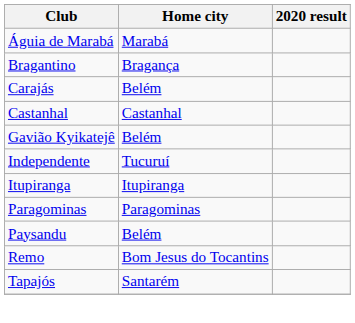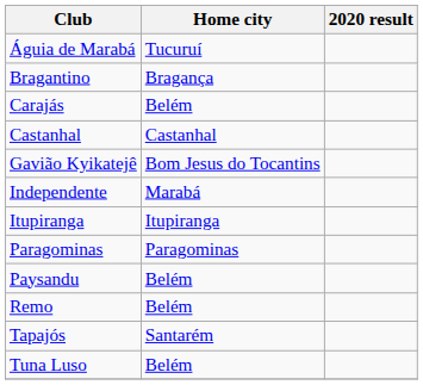Águia de Marabá | Home city: Marabá -> Tucuruí
Gavião Kyikatejê | Home city: Belém -> Bom Jesus do Tocantins
Independente | Home city: Tucuruí -> Marabá
Remo | Home city: Bom Jesus do Tocantins -> Belém
+ row: Tuna Luso | Belém
